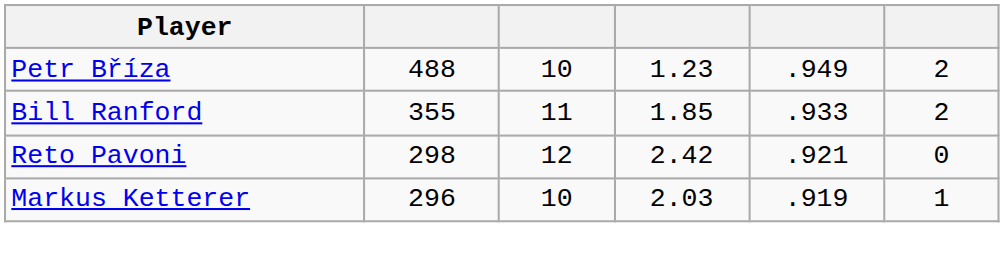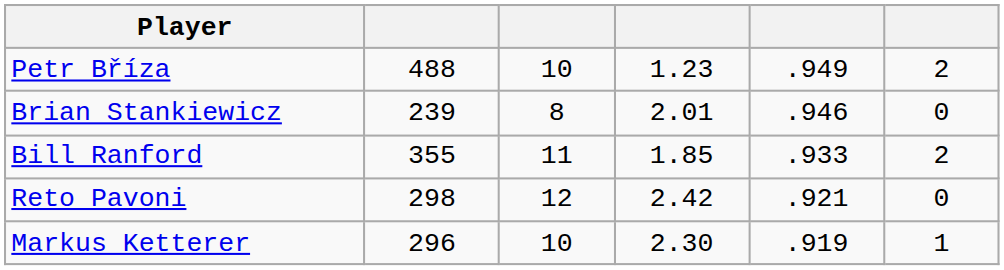+ row: Brian Stankiewicz | 239 | 8 | 2.01 | .946 | 0
Markus Ketterer | column 4: 2.03 -> 2.30
